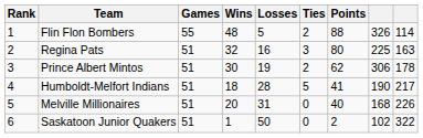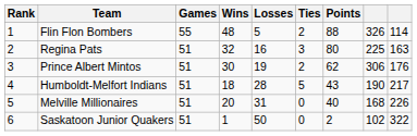Prince Albert Mintos | column 9: 178 -> 176
Humboldt-Melfort Indians | Points: 41 -> 43
